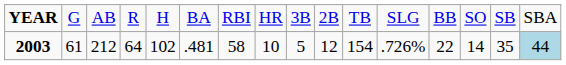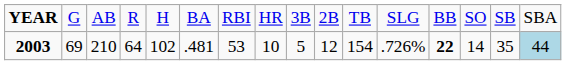2003 | column 2: 61 -> 69
2003 | column 3: 212 -> 210
2003 | column 7: 58 -> 53
2003 | column 13: normal -> bold
